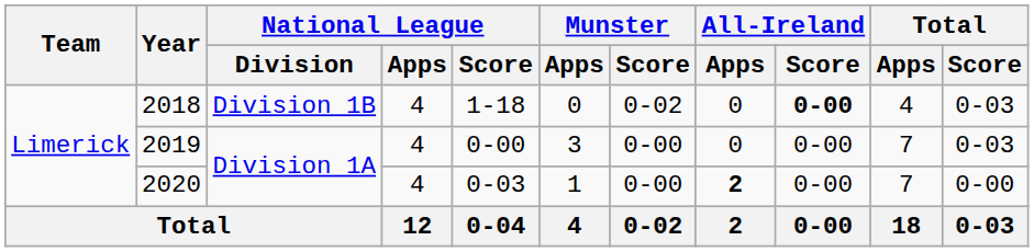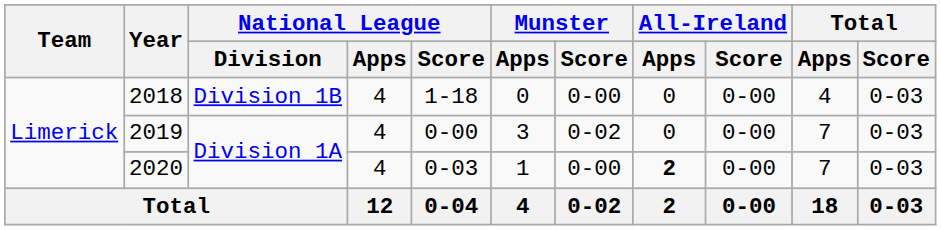2018 | Munster / Score: 0-02 -> 0-00
2018 | All-Ireland / Score: bold -> normal
2019 | Munster / Score: 0-00 -> 0-02
2020 | Total / Score: 0-00 -> 0-03
